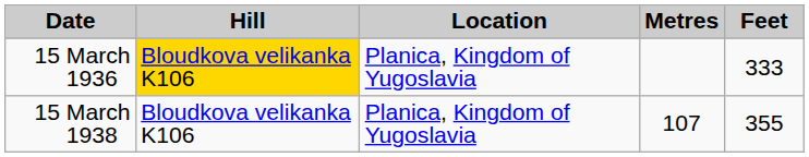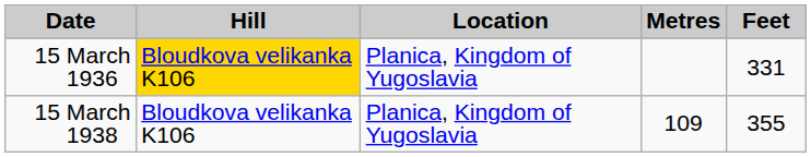15 March 1936 | Feet: 333 -> 331
15 March 1938 | Metres: 107 -> 109
